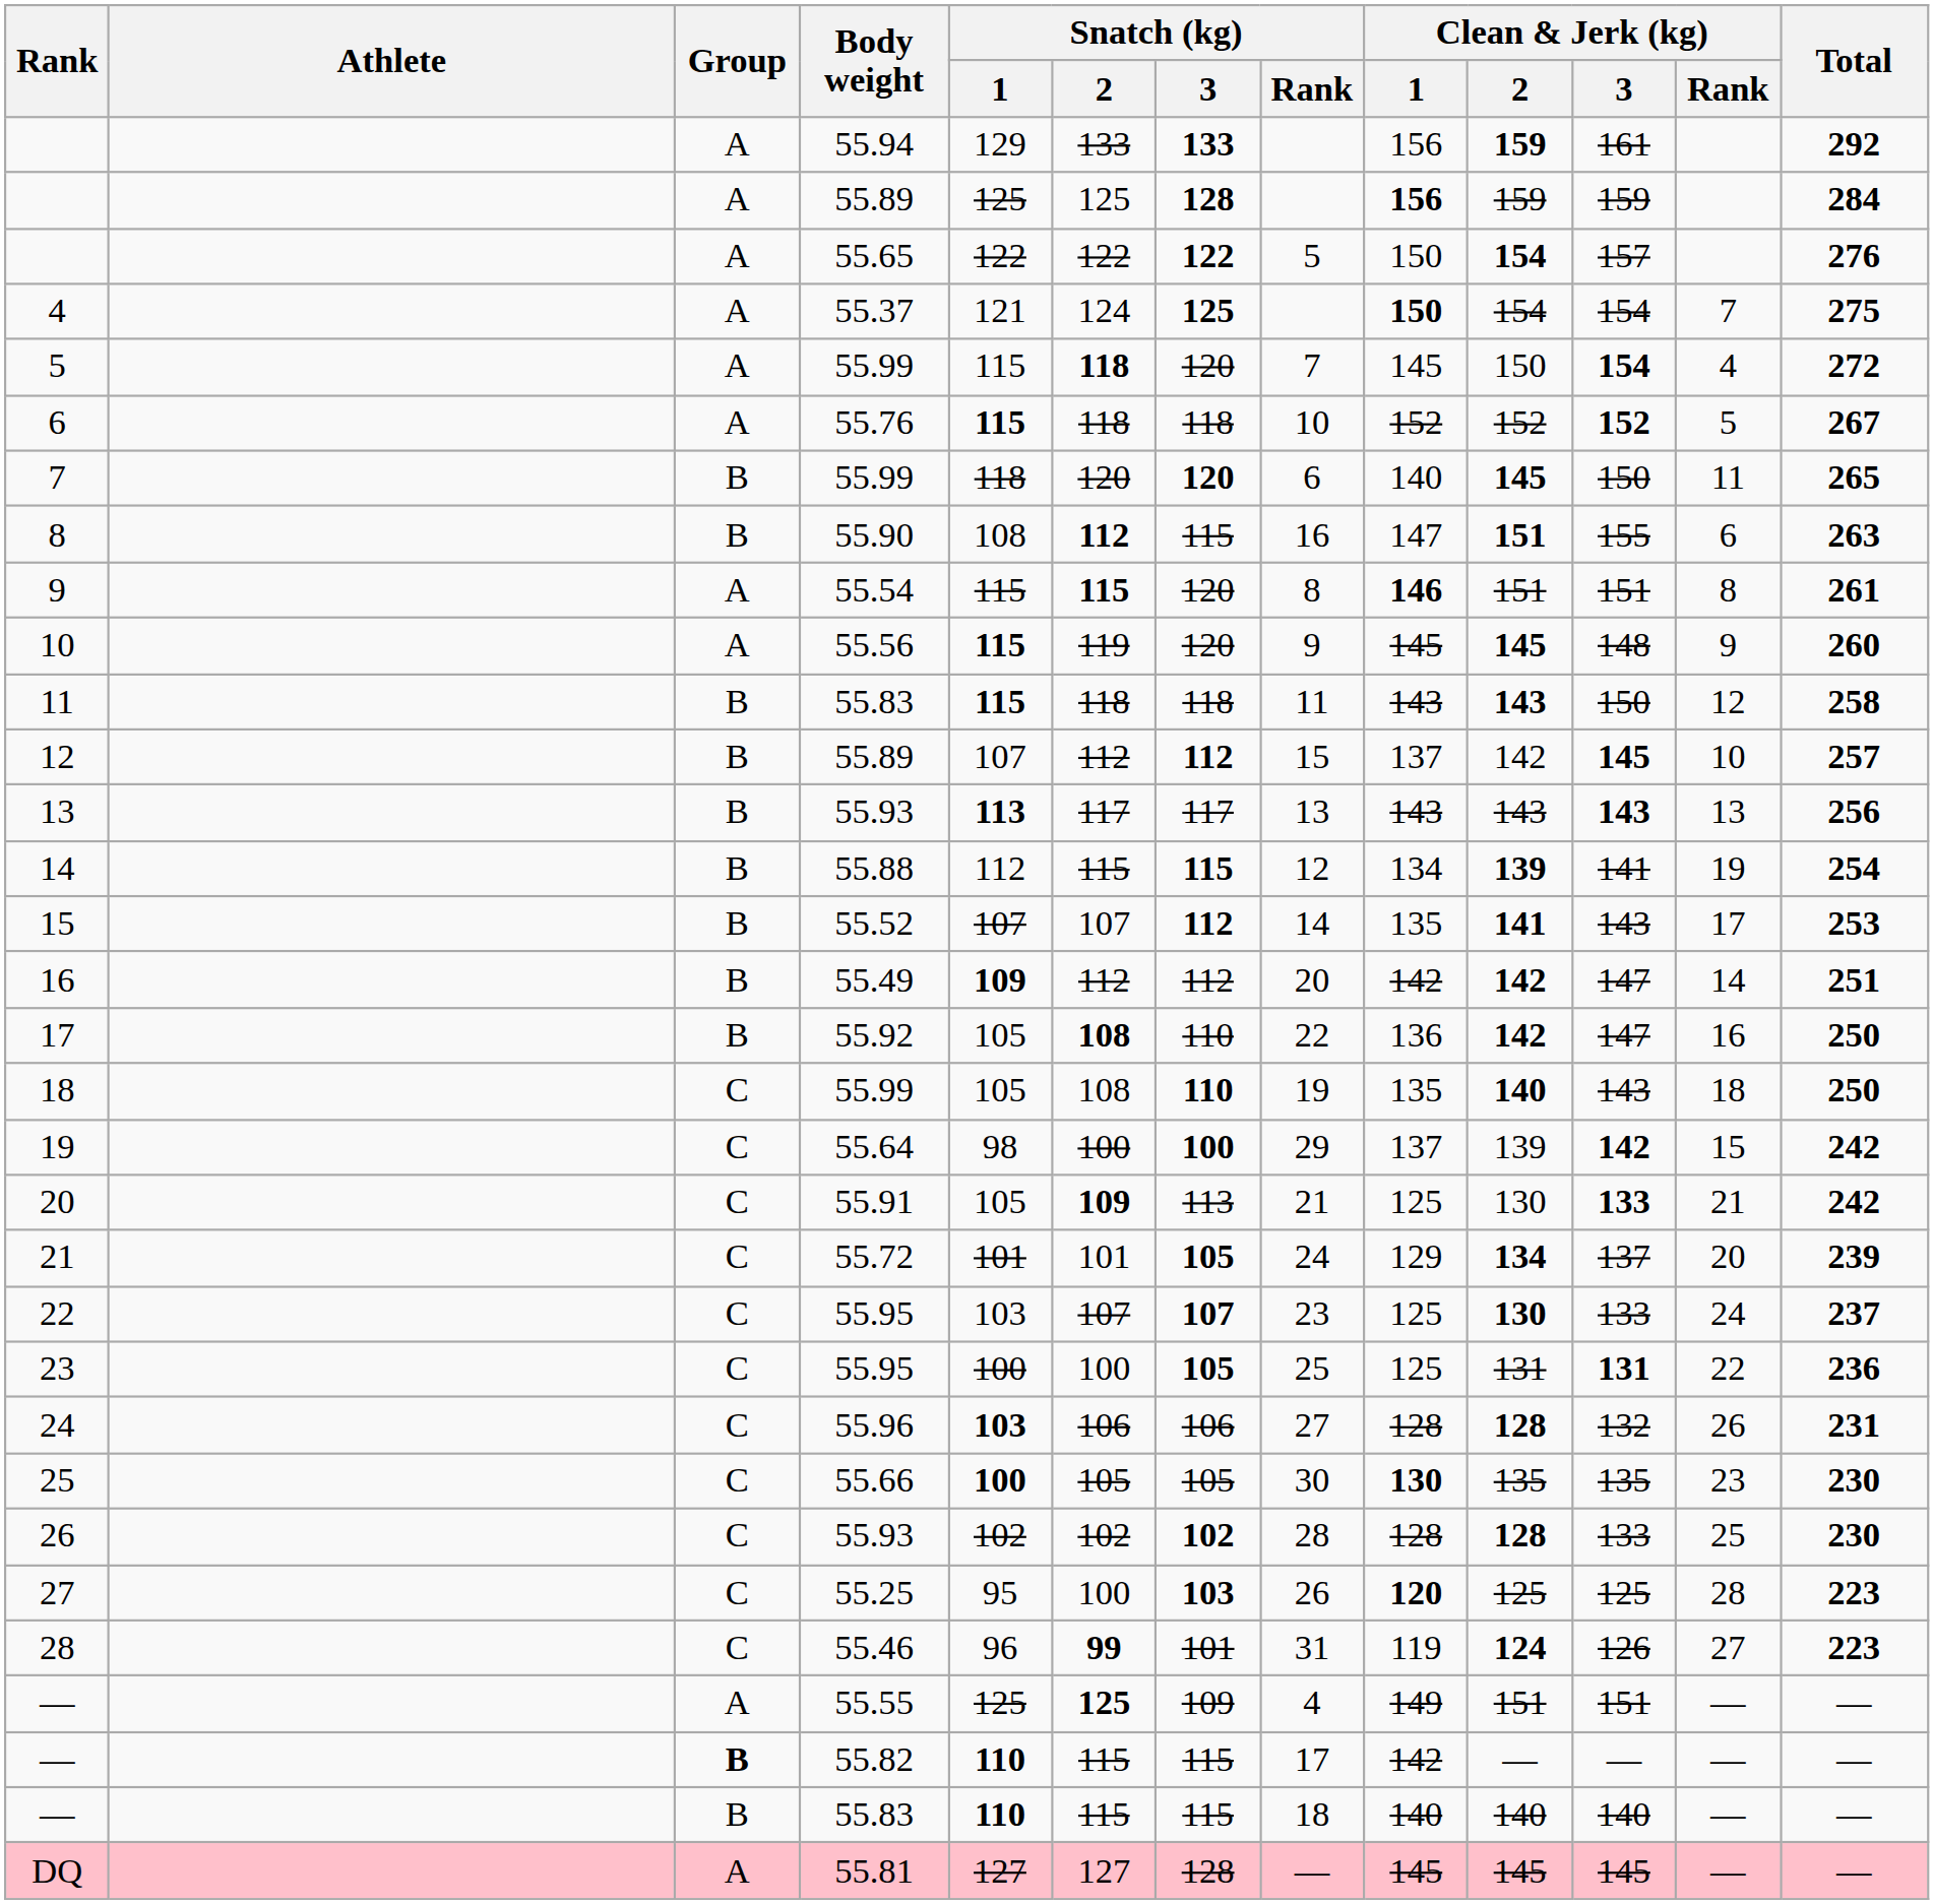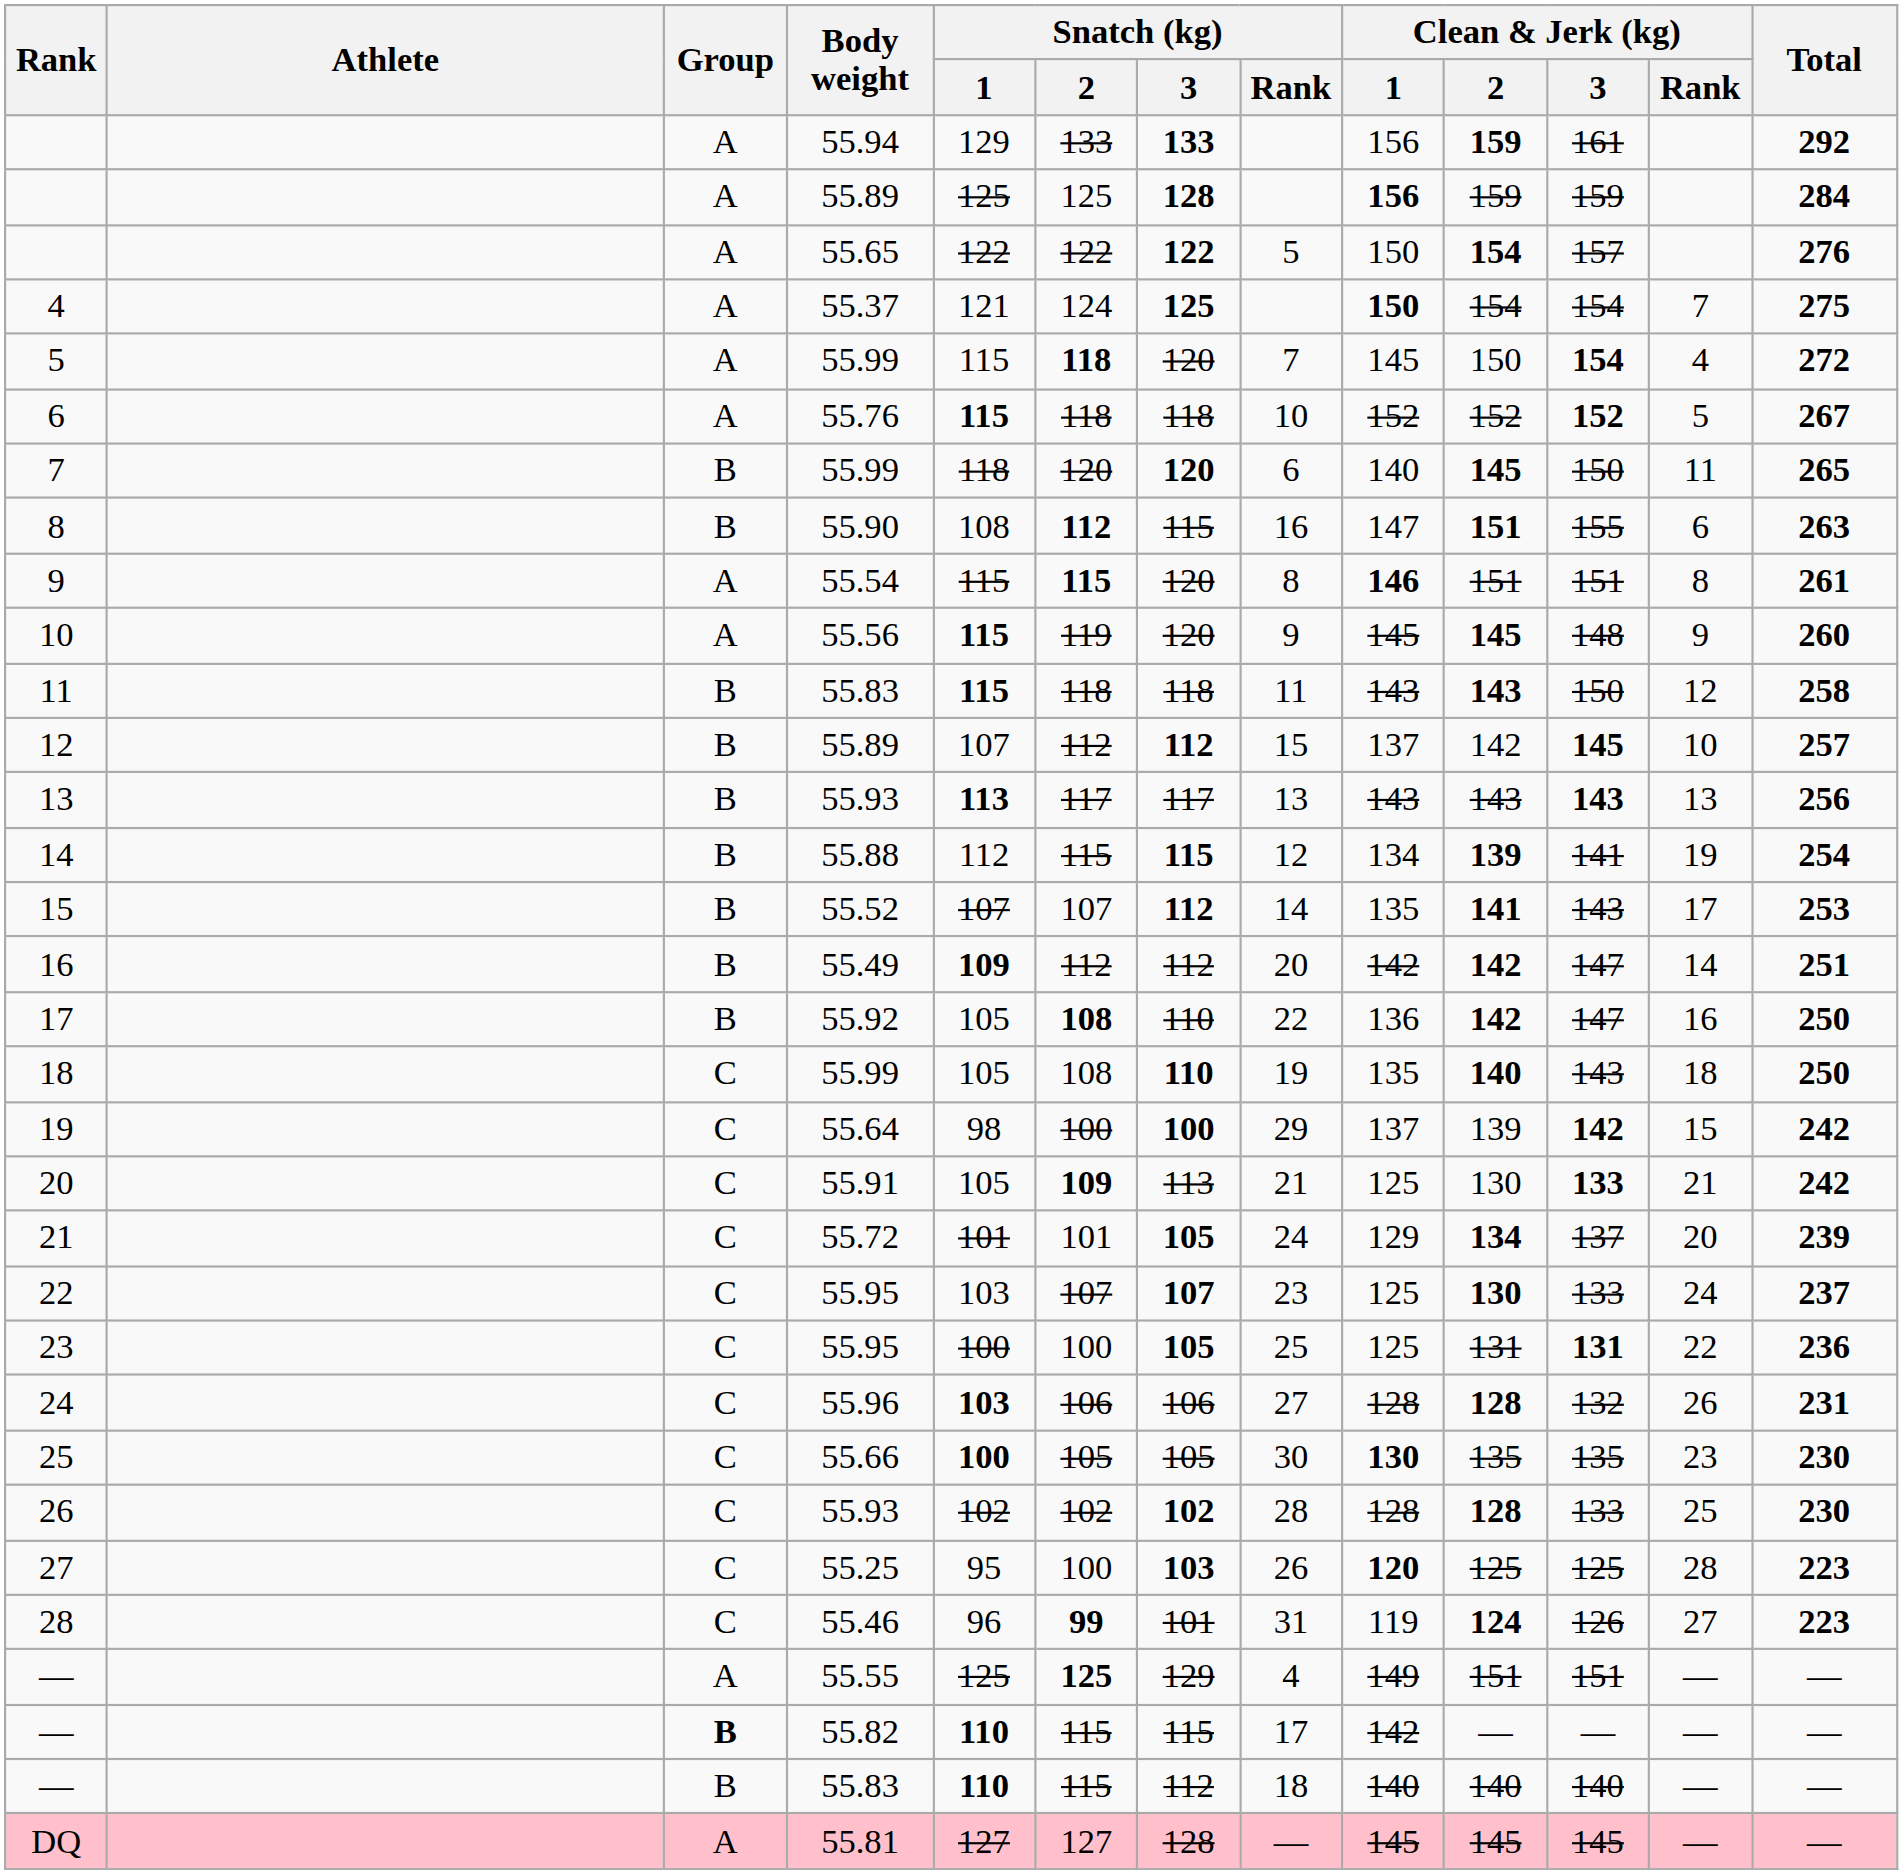— / 55.55 | Snatch (kg) / 3: 109 -> 129
— / 55.83 | Snatch (kg) / 3: 115 -> 112
